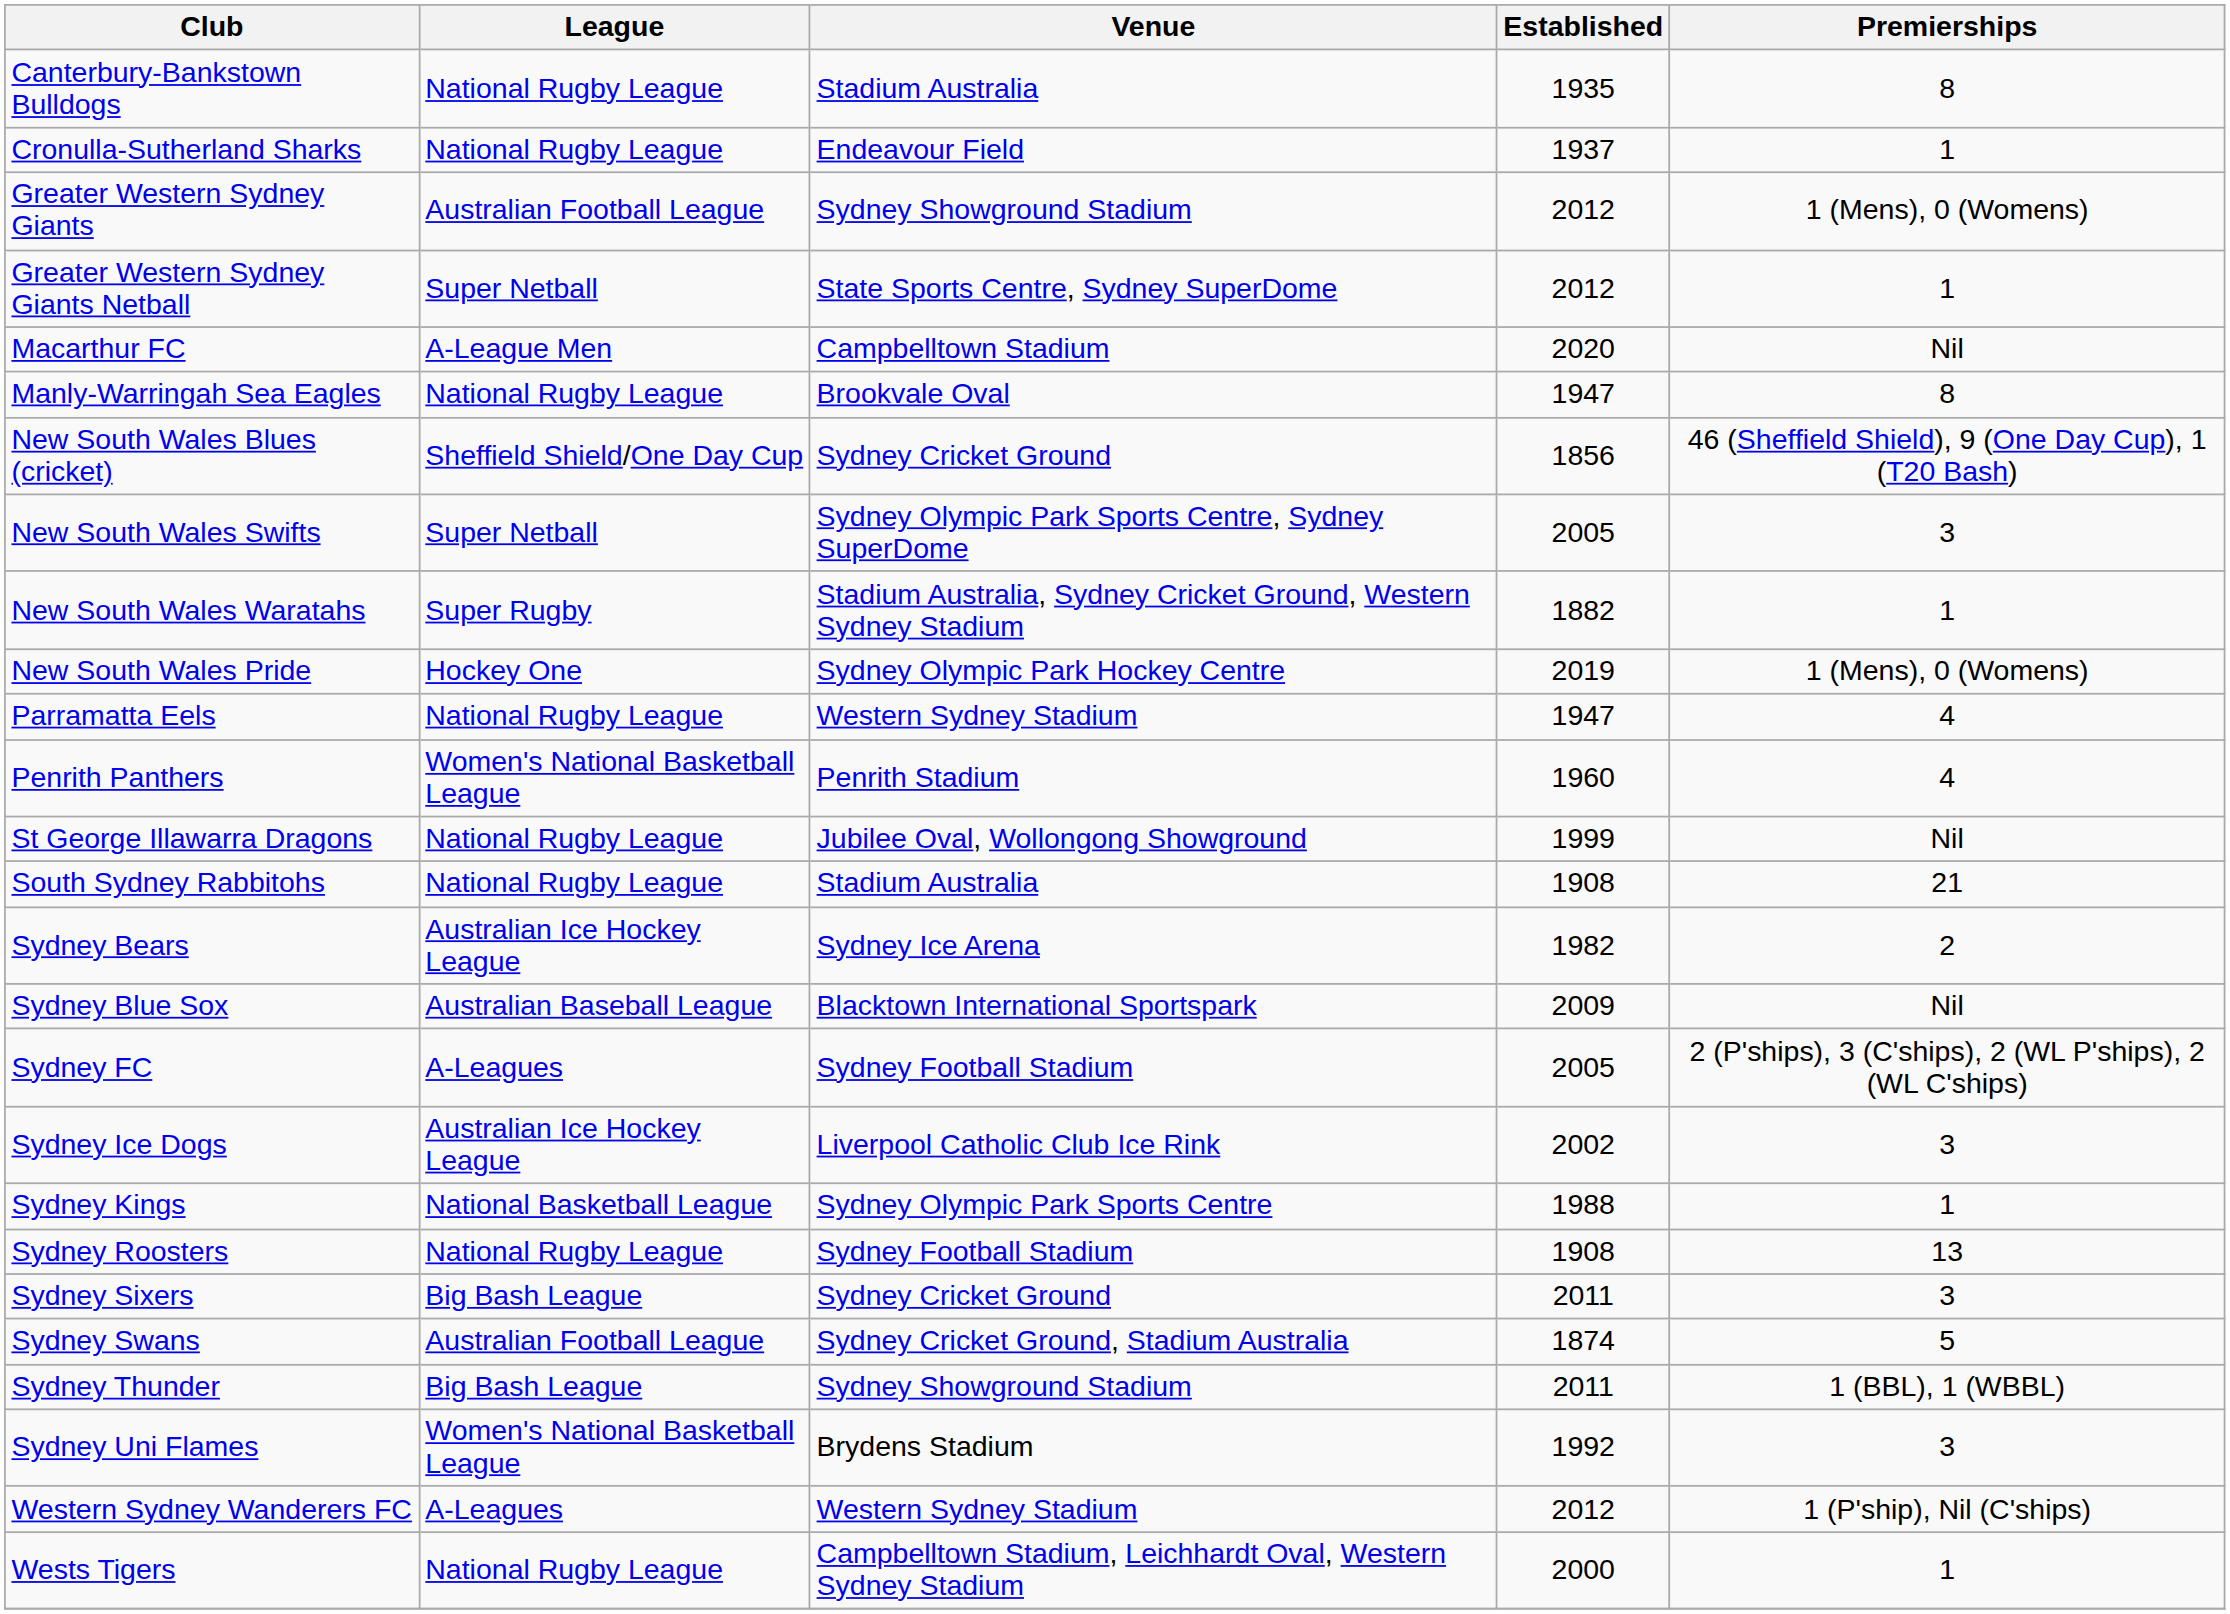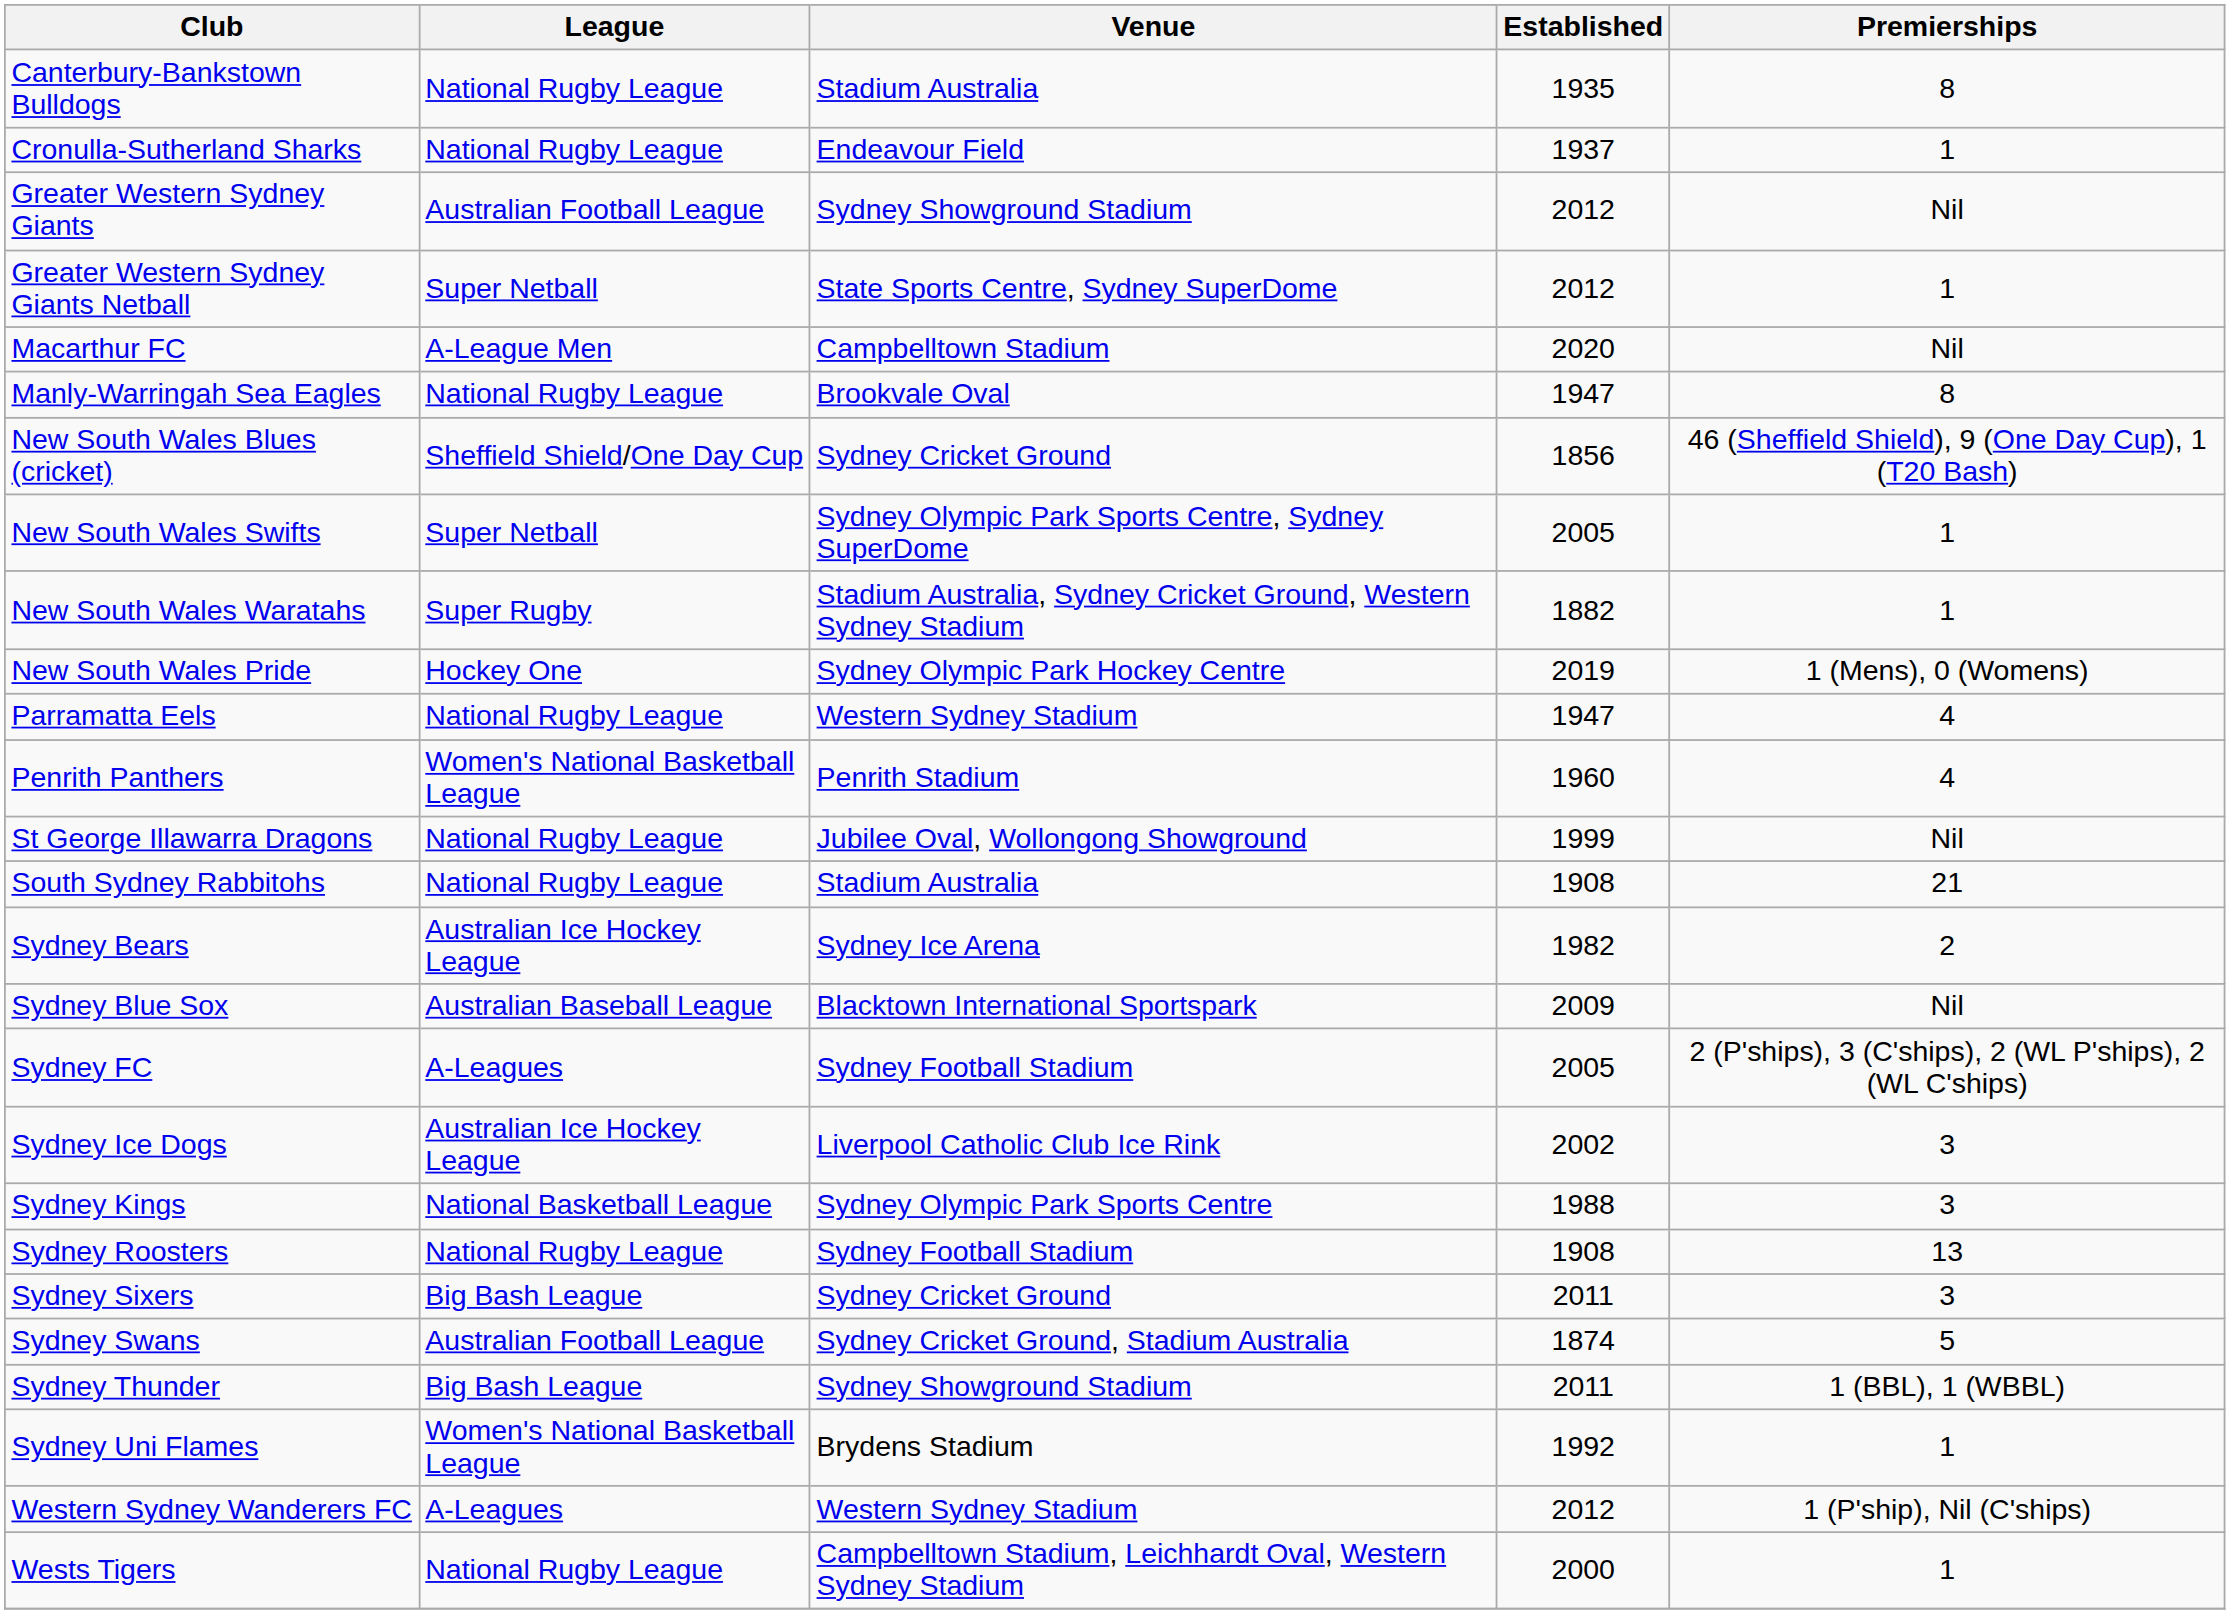Greater Western Sydney Giants | Premierships: 1 (Mens), 0 (Womens) -> Nil
New South Wales Swifts | Premierships: 3 -> 1
Sydney Kings | Premierships: 1 -> 3
Sydney Uni Flames | Premierships: 3 -> 1
